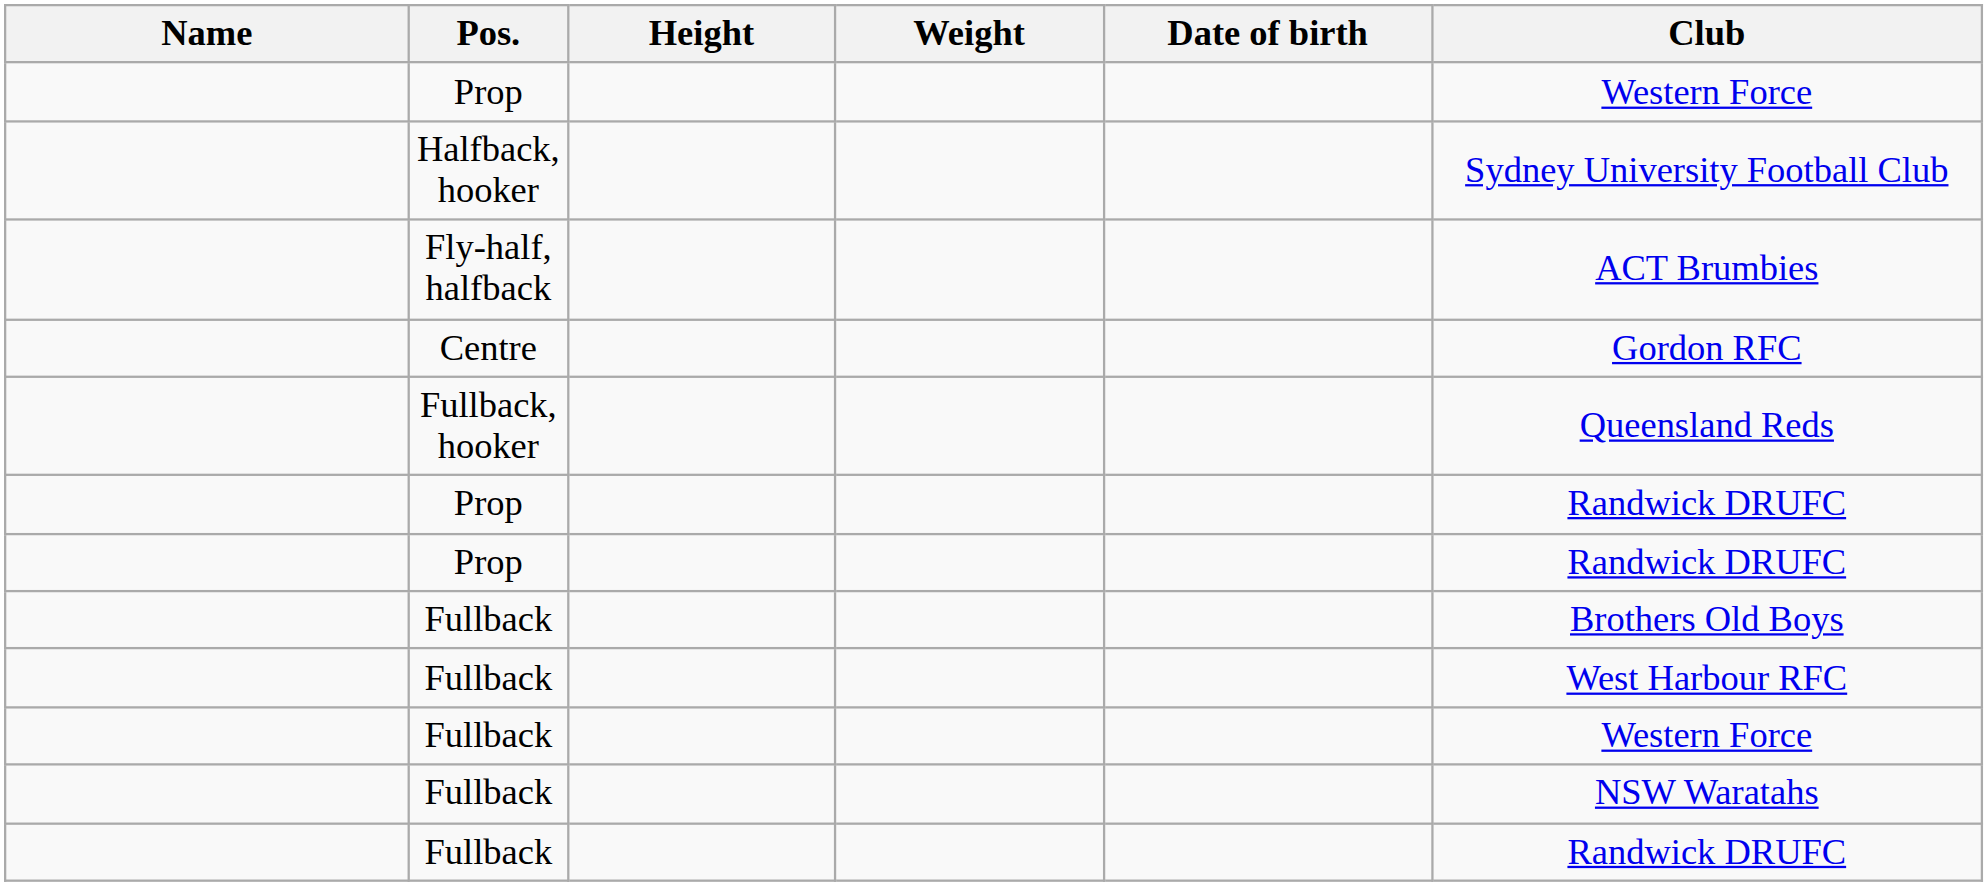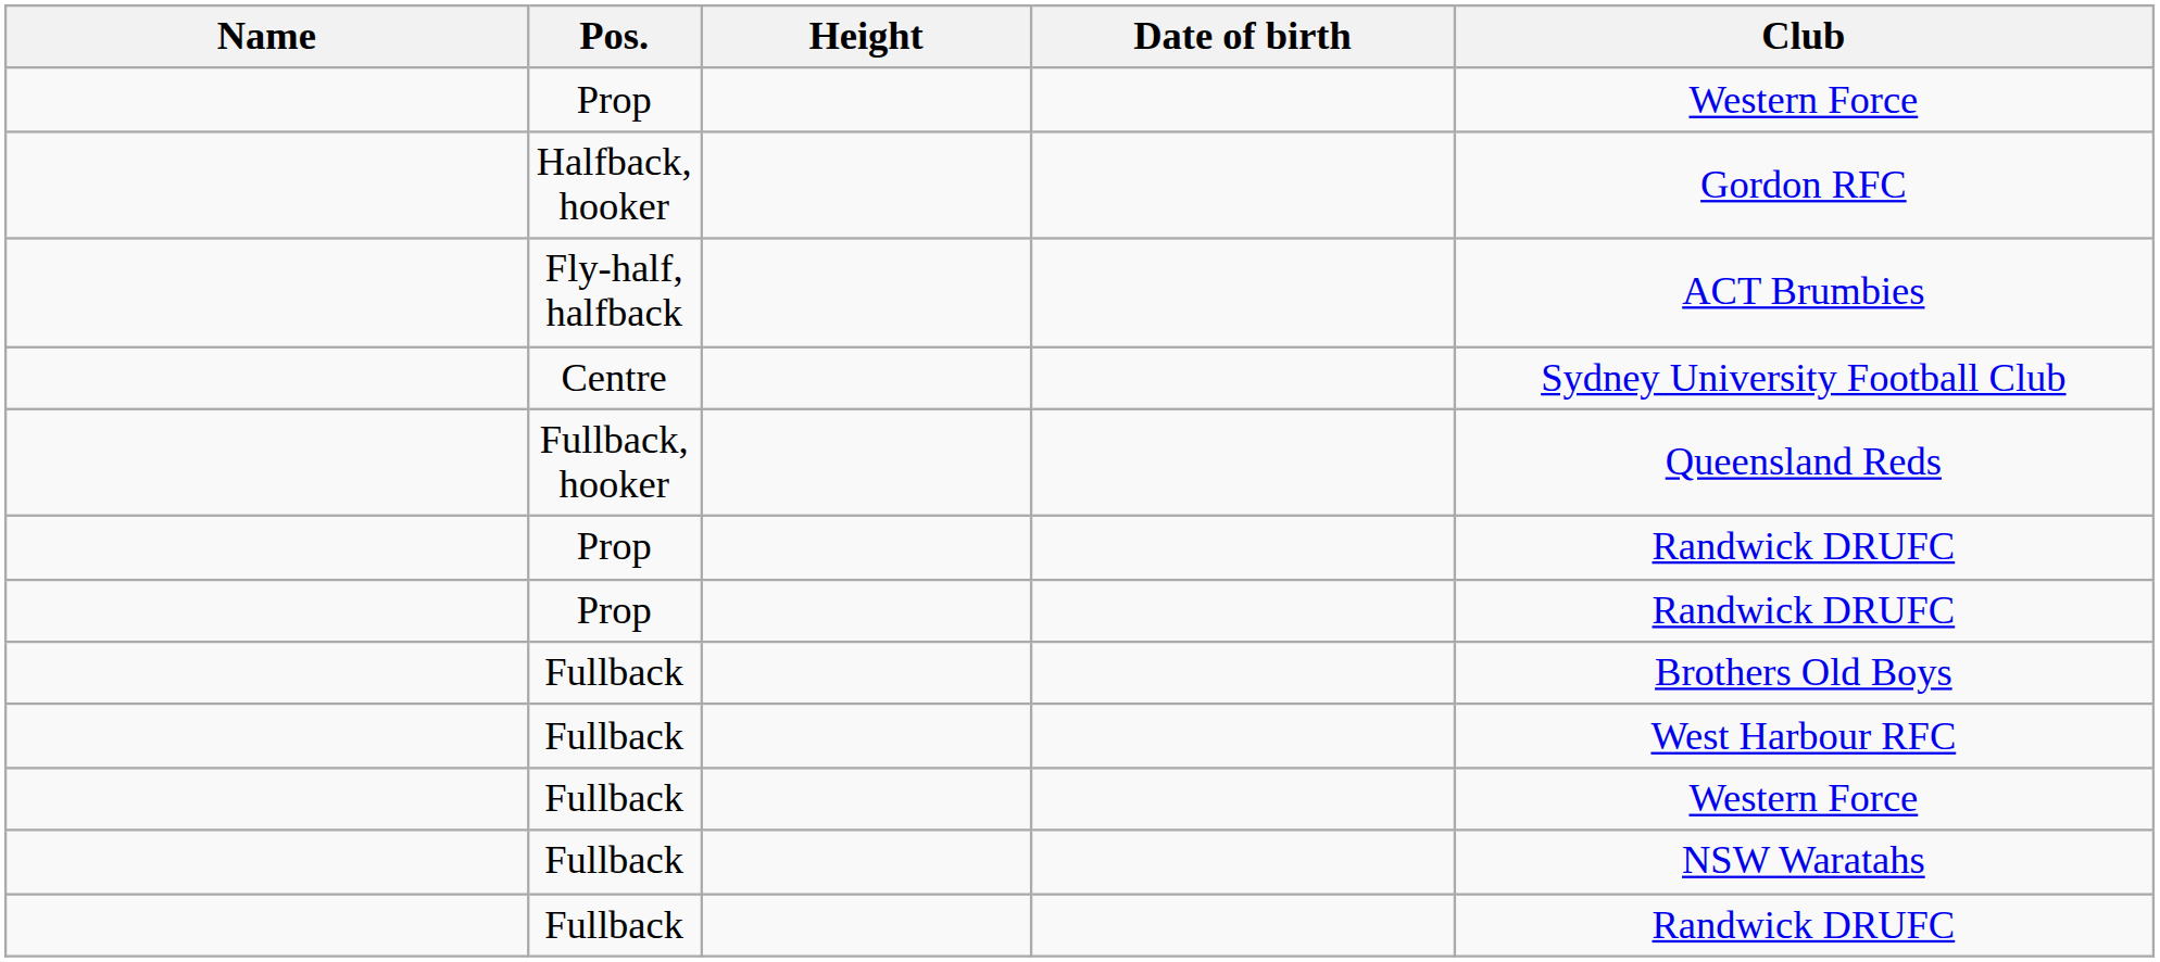- column: Weight
Halfback, hooker | Club: Sydney University Football Club -> Gordon RFC
Centre | Club: Gordon RFC -> Sydney University Football Club
